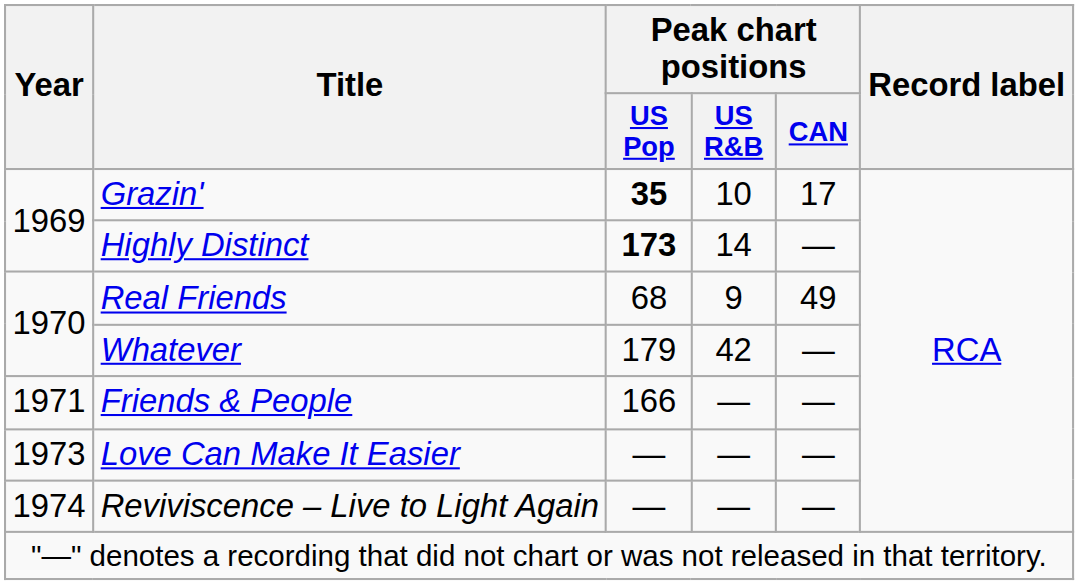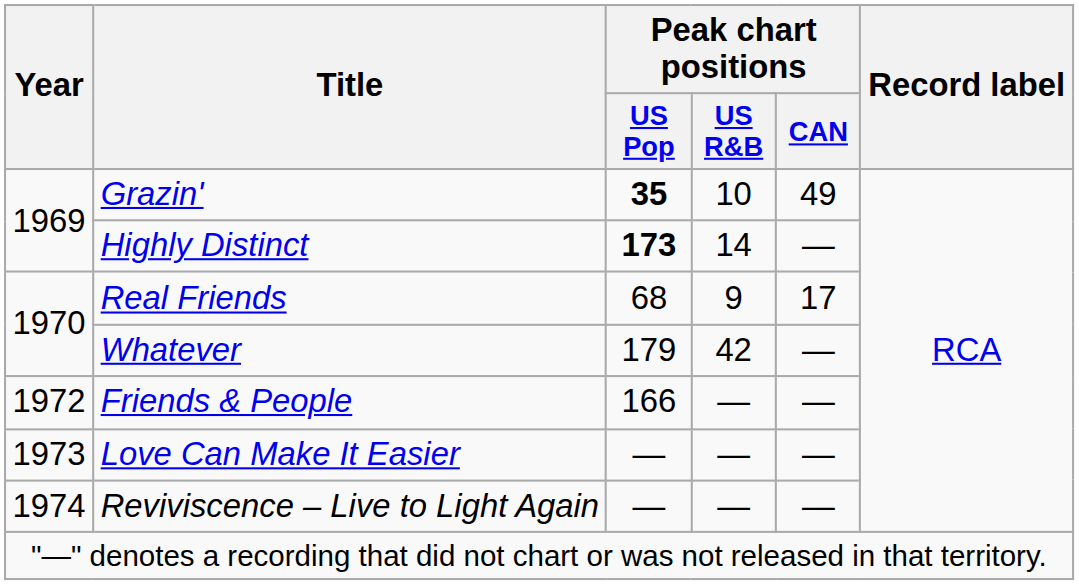Grazin' | Peak chart positions / CAN: 17 -> 49
Real Friends | Peak chart positions / CAN: 49 -> 17
Friends & People | Year: 1971 -> 1972
